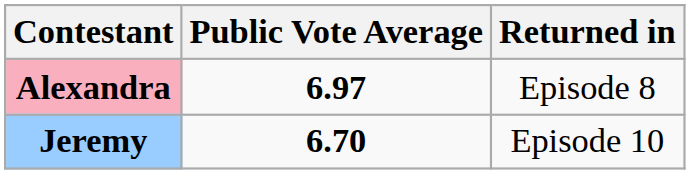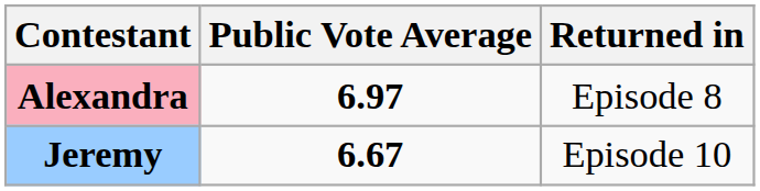Jeremy | Public Vote Average: 6.70 -> 6.67
